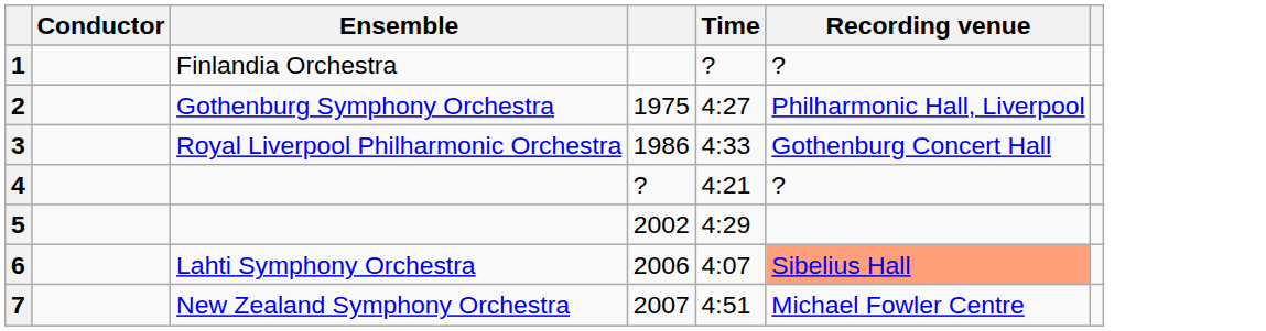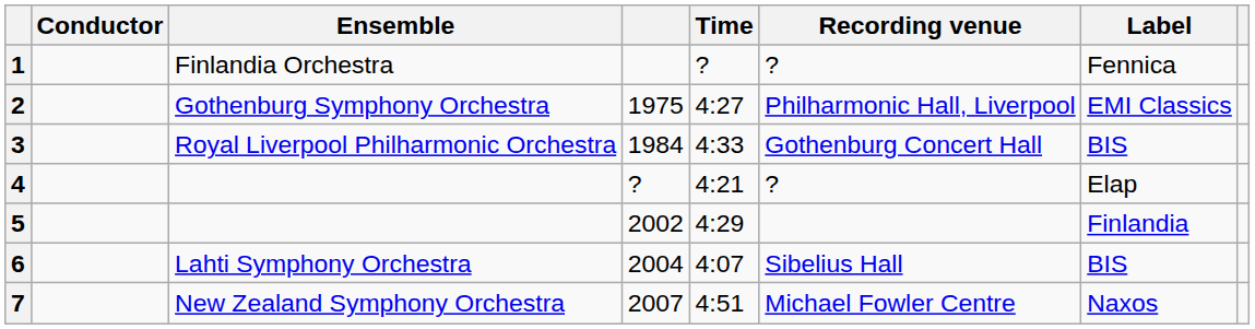+ column: Label | Fennica | EMI Classics | BIS | Elap | Finlandia | BIS | Naxos
3 | column 4: 1986 -> 1984
6 | column 4: 2006 -> 2004
6 | Recording venue: lightsalmon background -> no background
